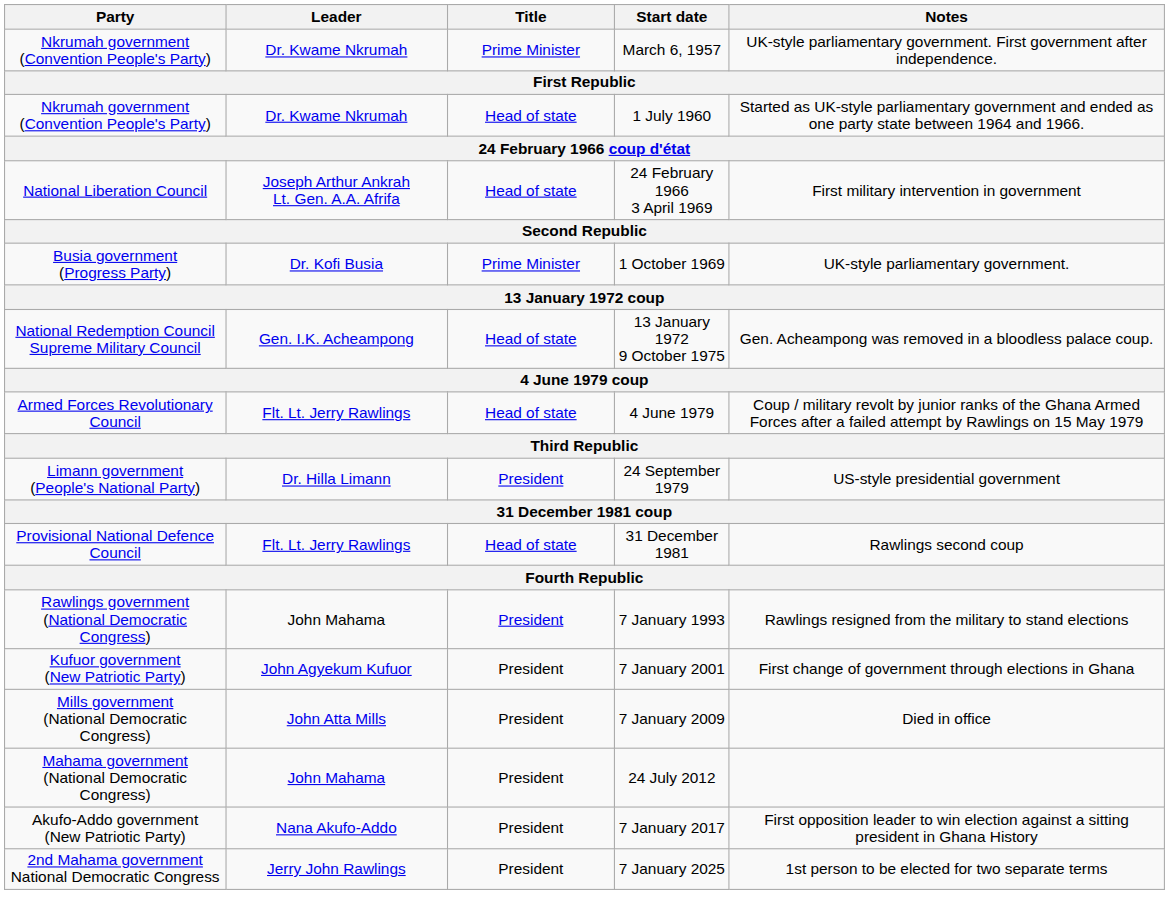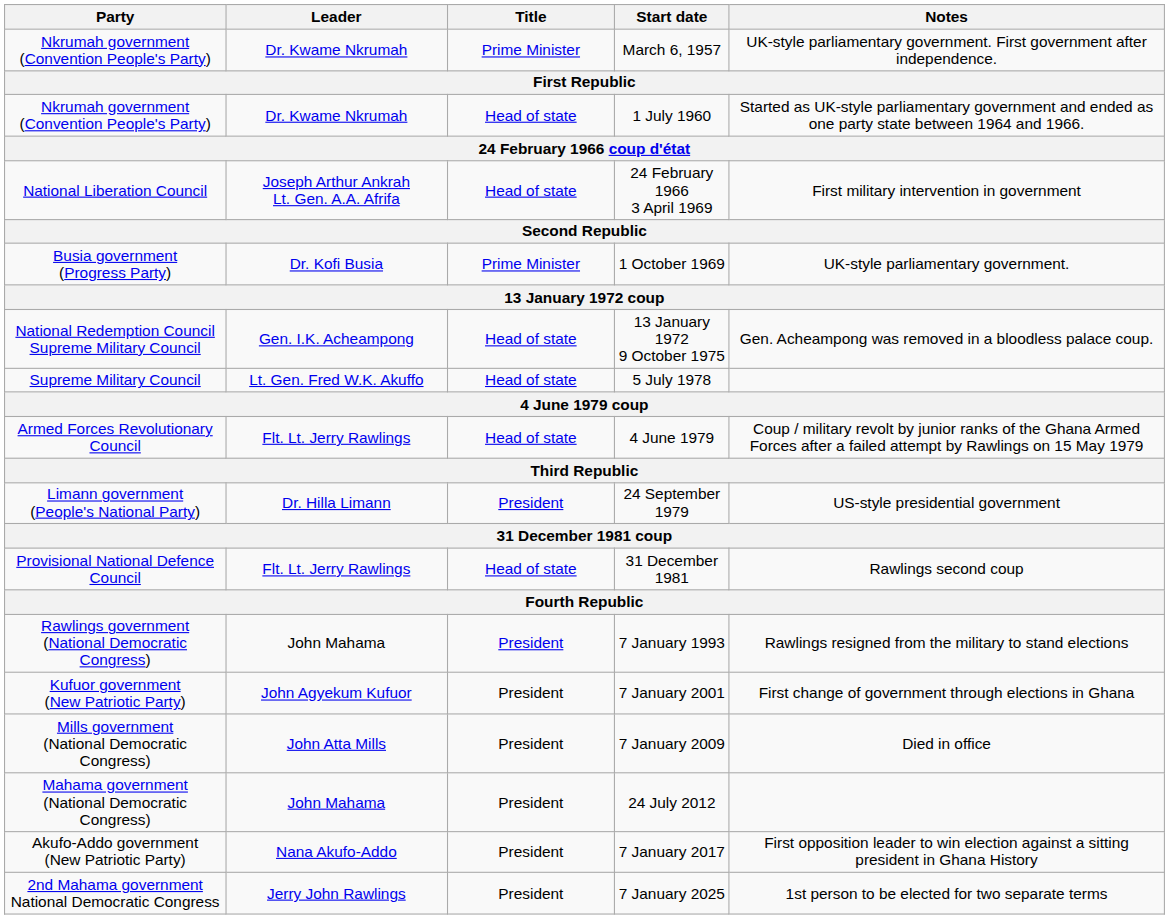+ row: Supreme Military Council | Lt. Gen. Fred W.K. Akuffo | Head of state | 5 July 1978
